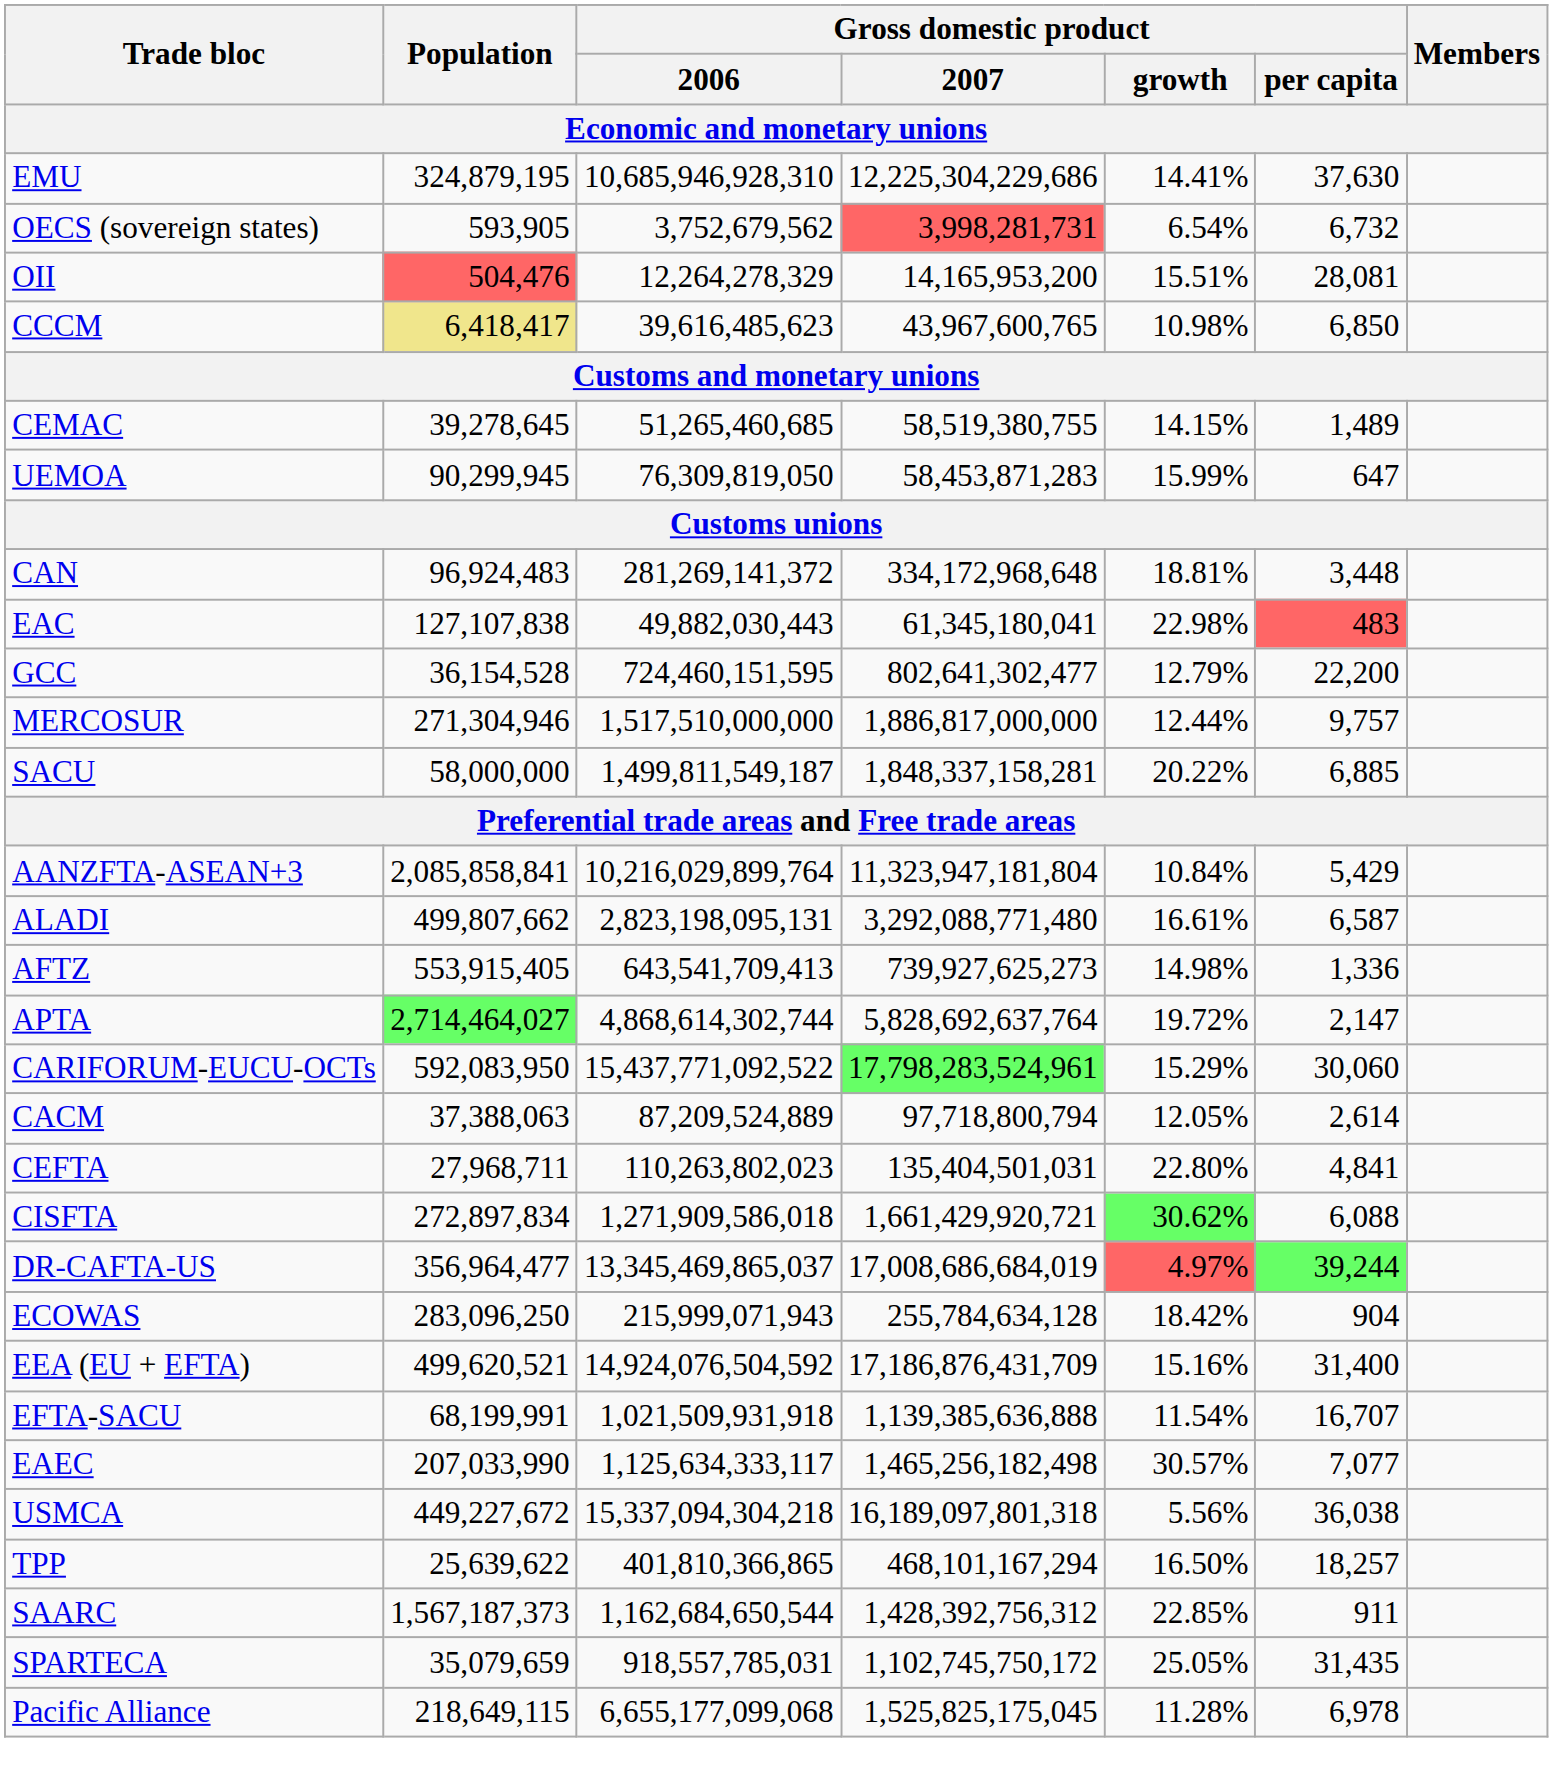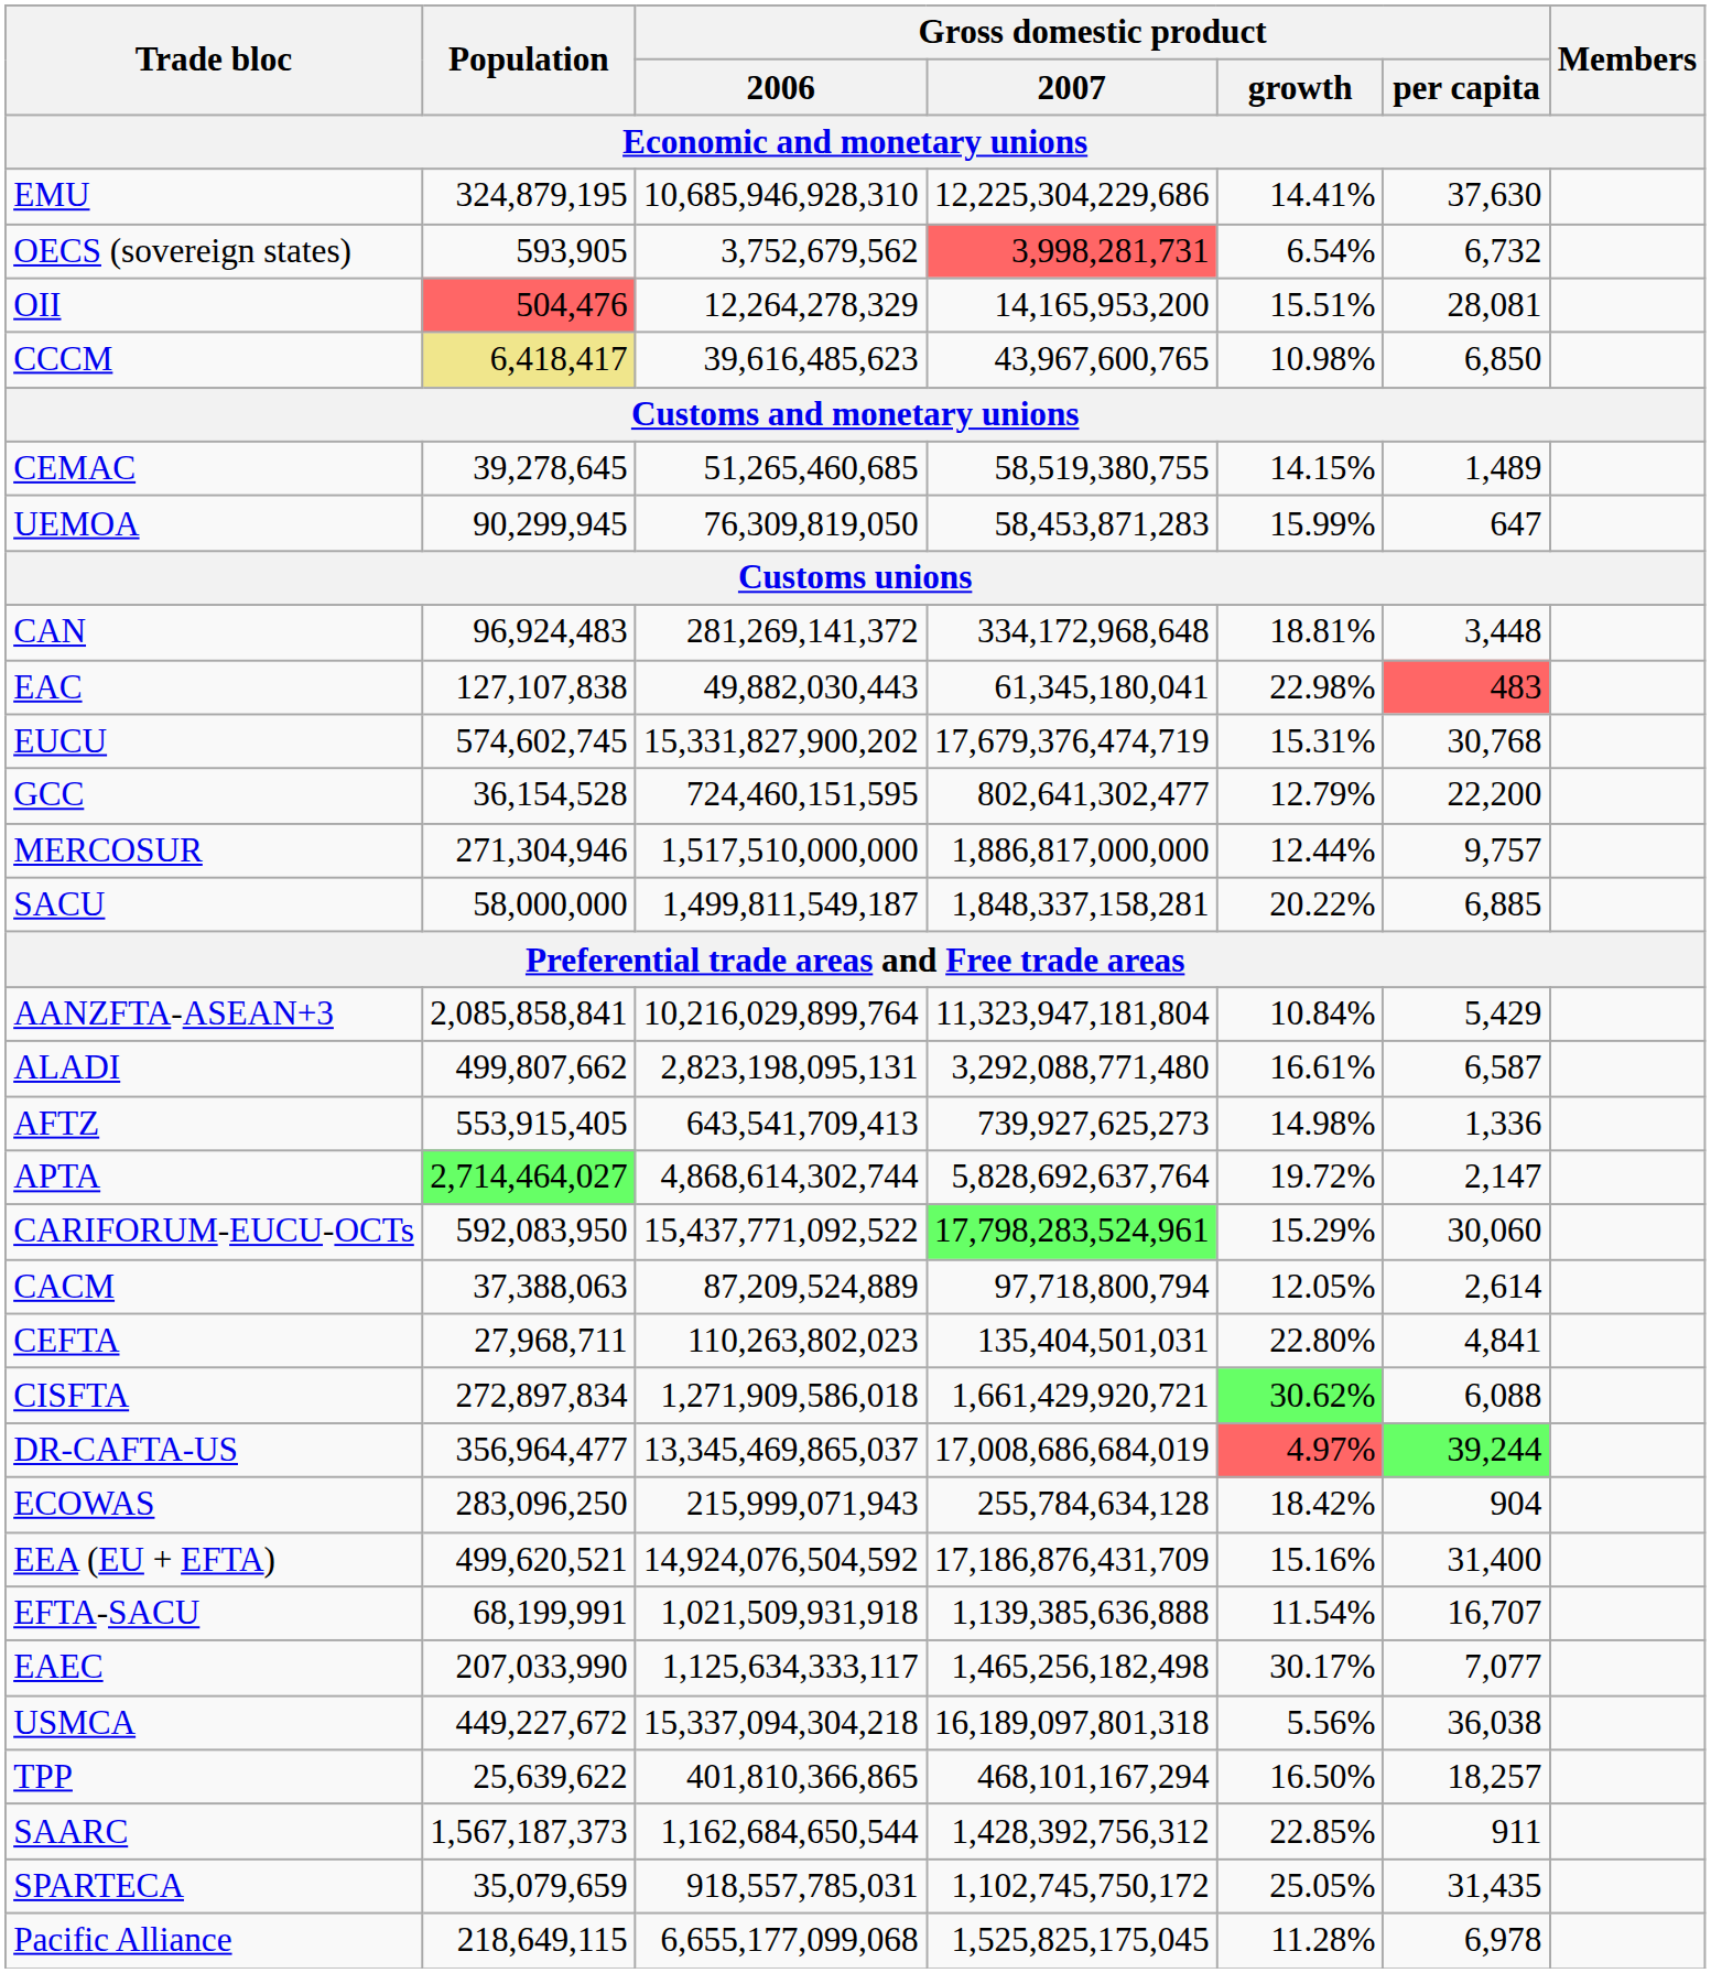+ row: EUCU | 574,602,745 | 15,331,827,900,202 | 17,679,376,474,719 | 15.31% | 30,768
EAEC | Gross domestic product / growth: 30.57% -> 30.17%
